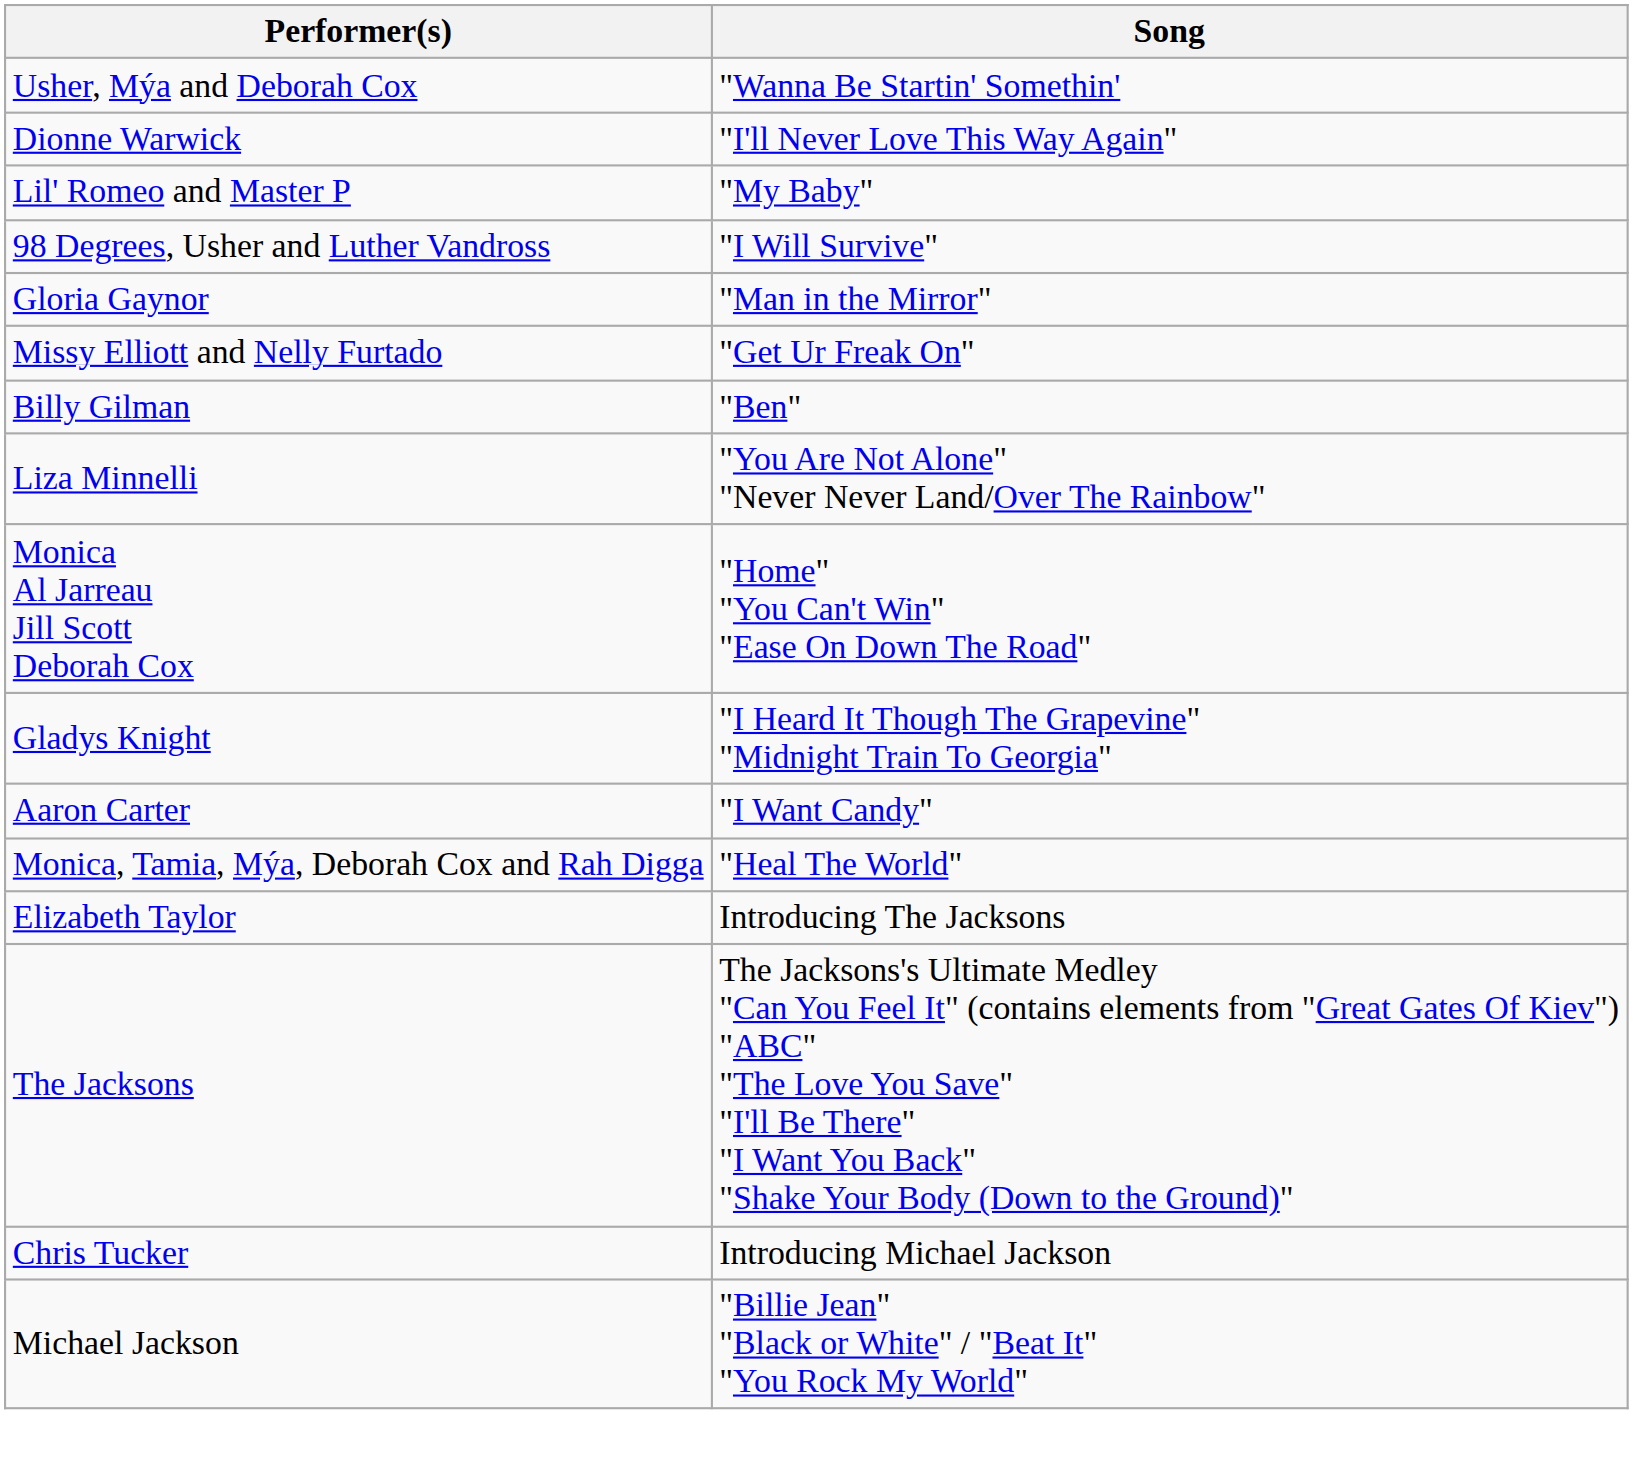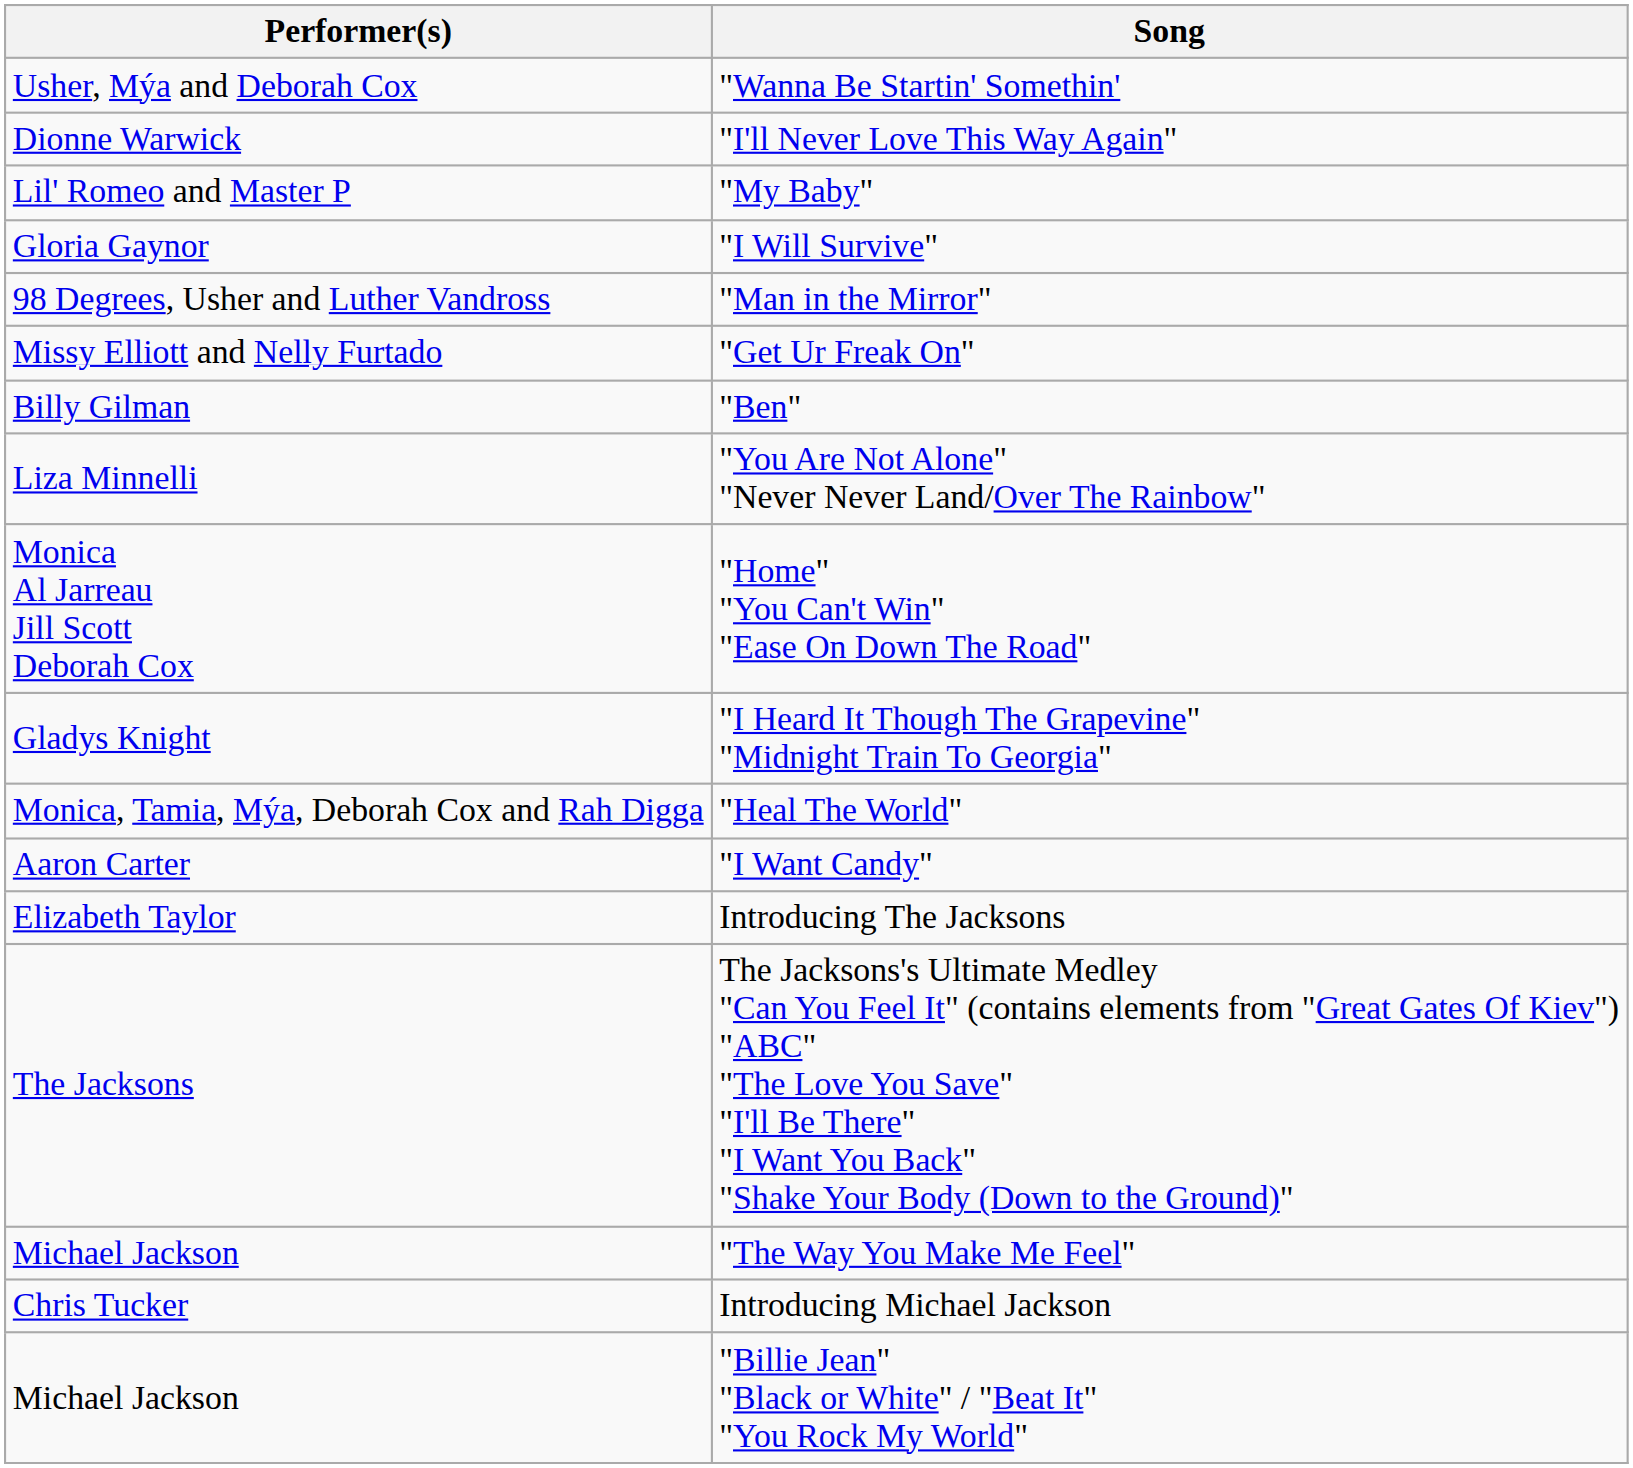"I Will Survive" | Performer(s): 98 Degrees, Usher and Luther Vandross -> Gloria Gaynor
"Man in the Mirror" | Performer(s): Gloria Gaynor -> 98 Degrees, Usher and Luther Vandross
rows swapped: "I Want Candy" <-> "Heal The World"
+ row: Michael Jackson | "The Way You Make Me Feel"
